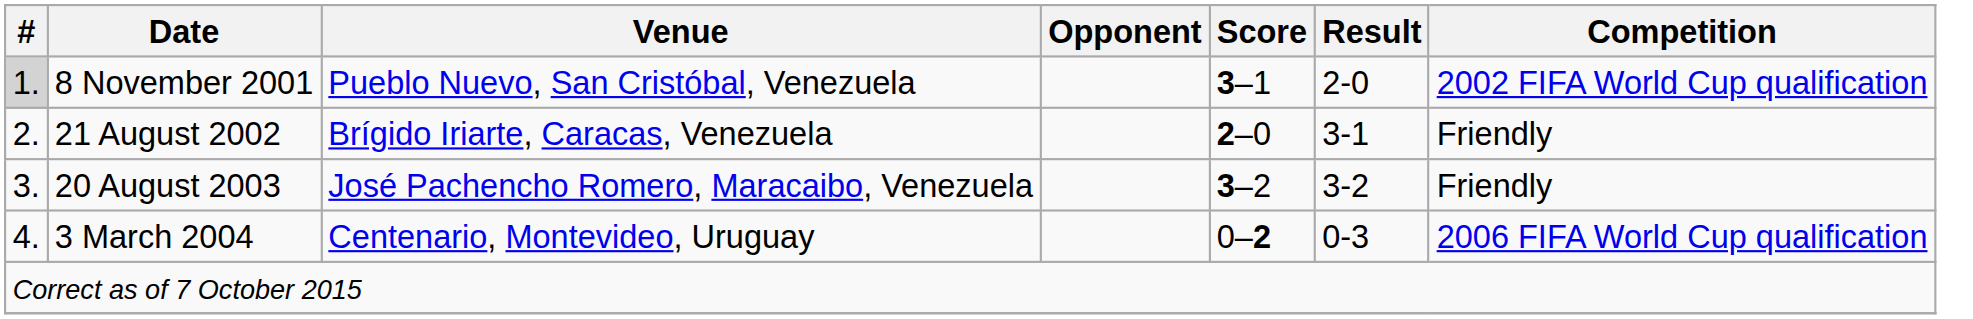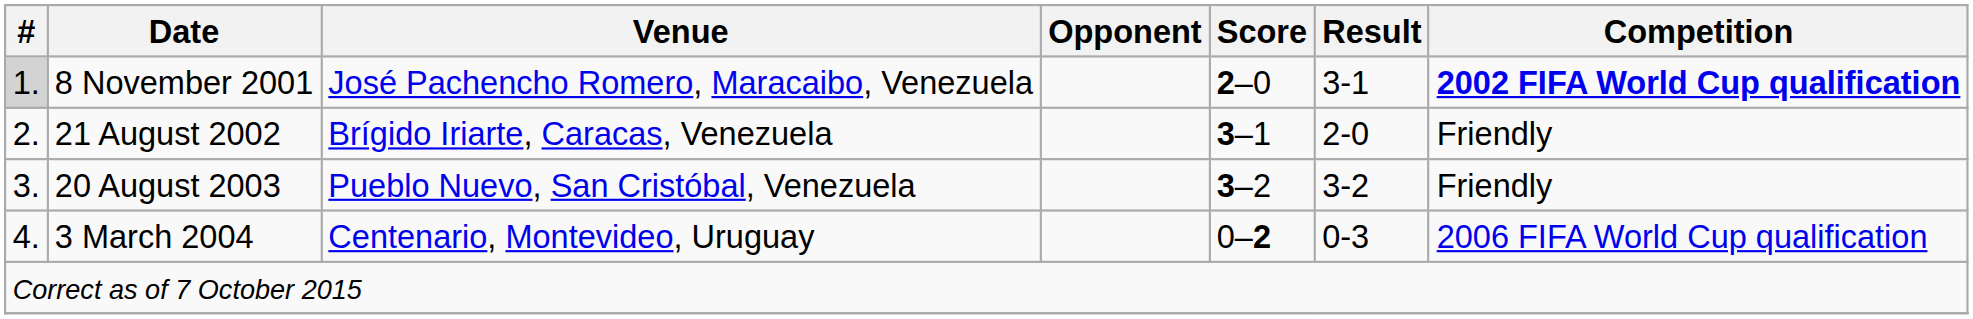8 November 2001 | Venue: Pueblo Nuevo, San Cristóbal, Venezuela -> José Pachencho Romero, Maracaibo, Venezuela
8 November 2001 | Score: 3–1 -> 2–0
8 November 2001 | Result: 2-0 -> 3-1
8 November 2001 | Competition: normal -> bold
21 August 2002 | Score: 2–0 -> 3–1
21 August 2002 | Result: 3-1 -> 2-0
20 August 2003 | Venue: José Pachencho Romero, Maracaibo, Venezuela -> Pueblo Nuevo, San Cristóbal, Venezuela
